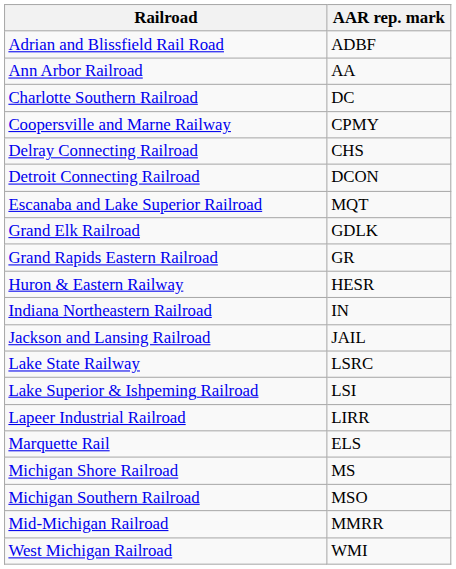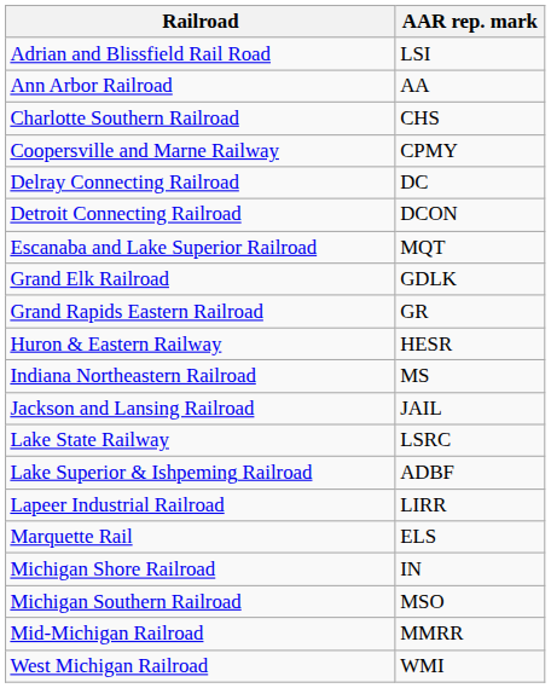Adrian and Blissfield Rail Road | AAR rep. mark: ADBF -> LSI
Charlotte Southern Railroad | AAR rep. mark: DC -> CHS
Delray Connecting Railroad | AAR rep. mark: CHS -> DC
Indiana Northeastern Railroad | AAR rep. mark: IN -> MS
Lake Superior & Ishpeming Railroad | AAR rep. mark: LSI -> ADBF
Michigan Shore Railroad | AAR rep. mark: MS -> IN
